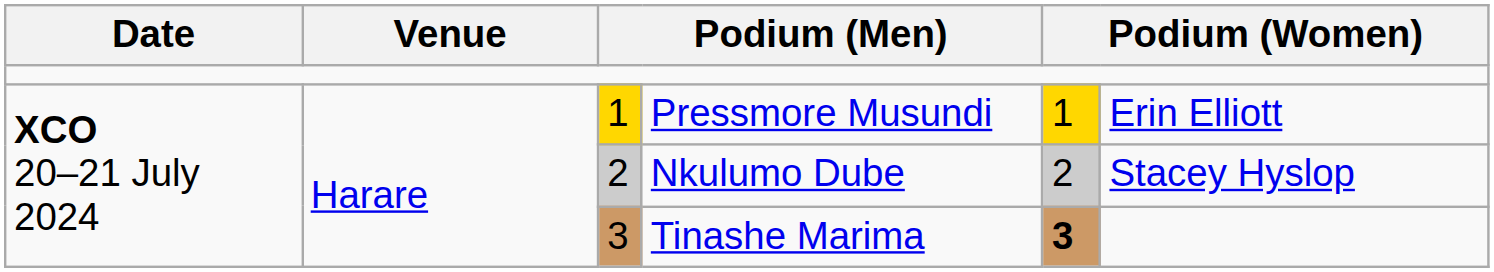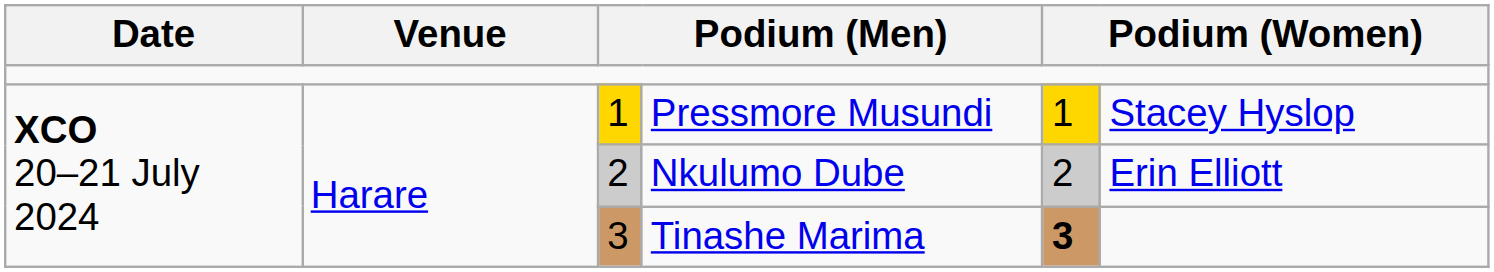Pressmore Musundi | column 6: Erin Elliott -> Stacey Hyslop
Nkulumo Dube | column 6: Stacey Hyslop -> Erin Elliott
